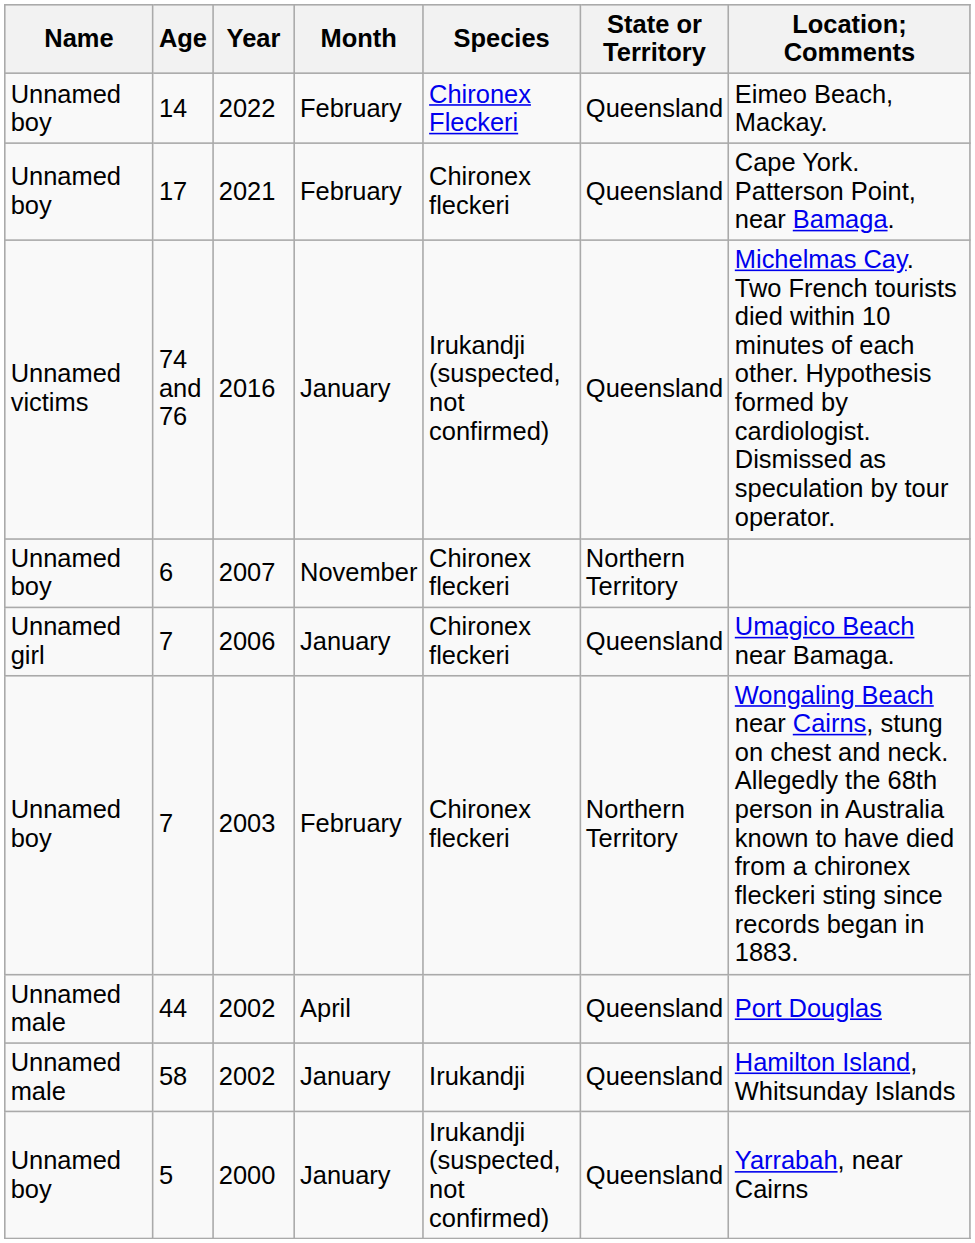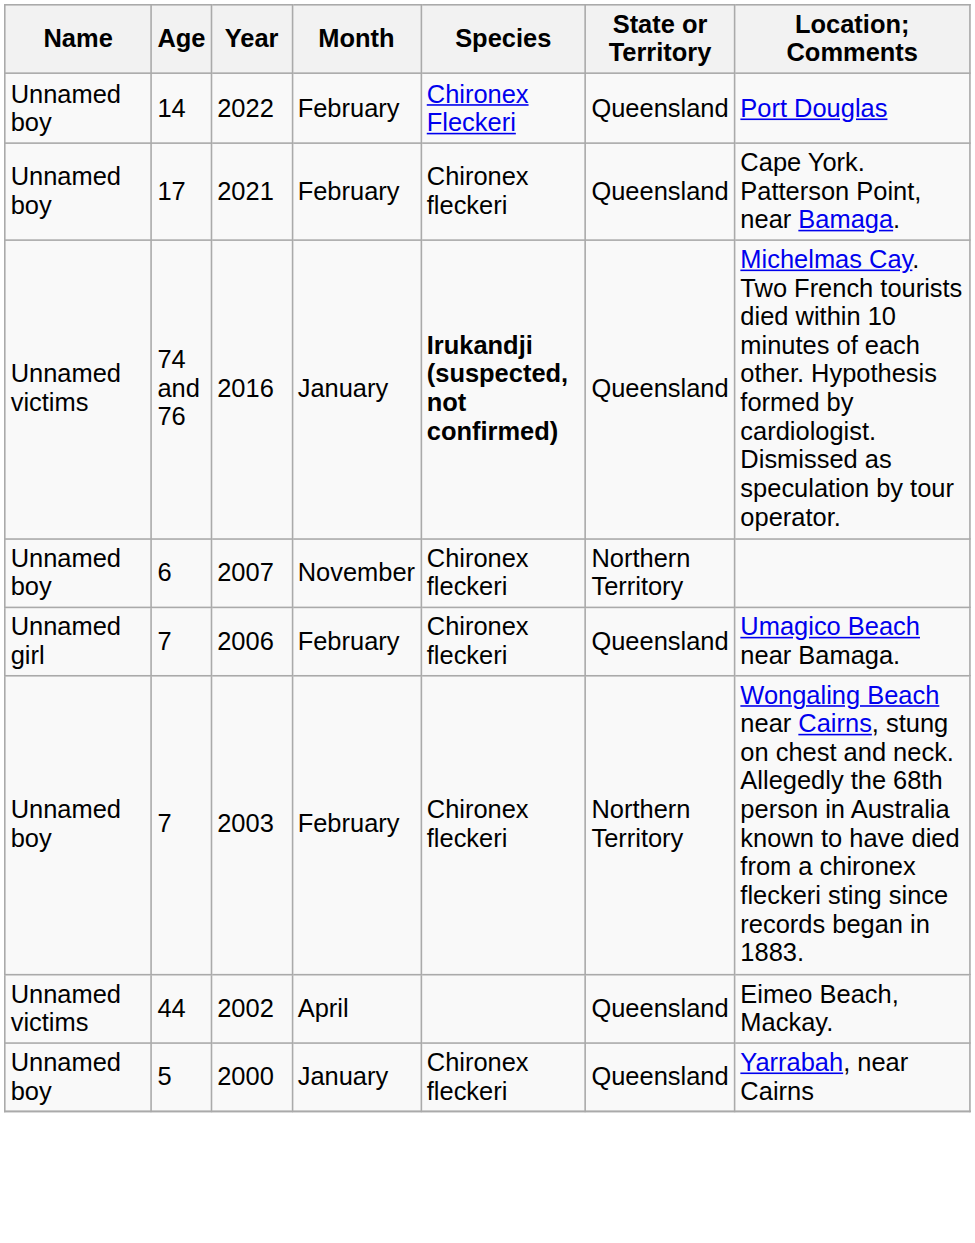14 | Location; Comments: Eimeo Beach, Mackay. -> Port Douglas
74 and 76 | Species: normal -> bold
7 / 2006 | Month: January -> February
44 | Name: Unnamed male -> Unnamed victims
44 | Location; Comments: Port Douglas -> Eimeo Beach, Mackay.
- row: Unnamed male | 58 | 2002 | January | Irukandji | Queensland | Hamilton Island, Whitsunday Islands
5 | Species: Irukandji (suspected, not confirmed) -> Chironex fleckeri
